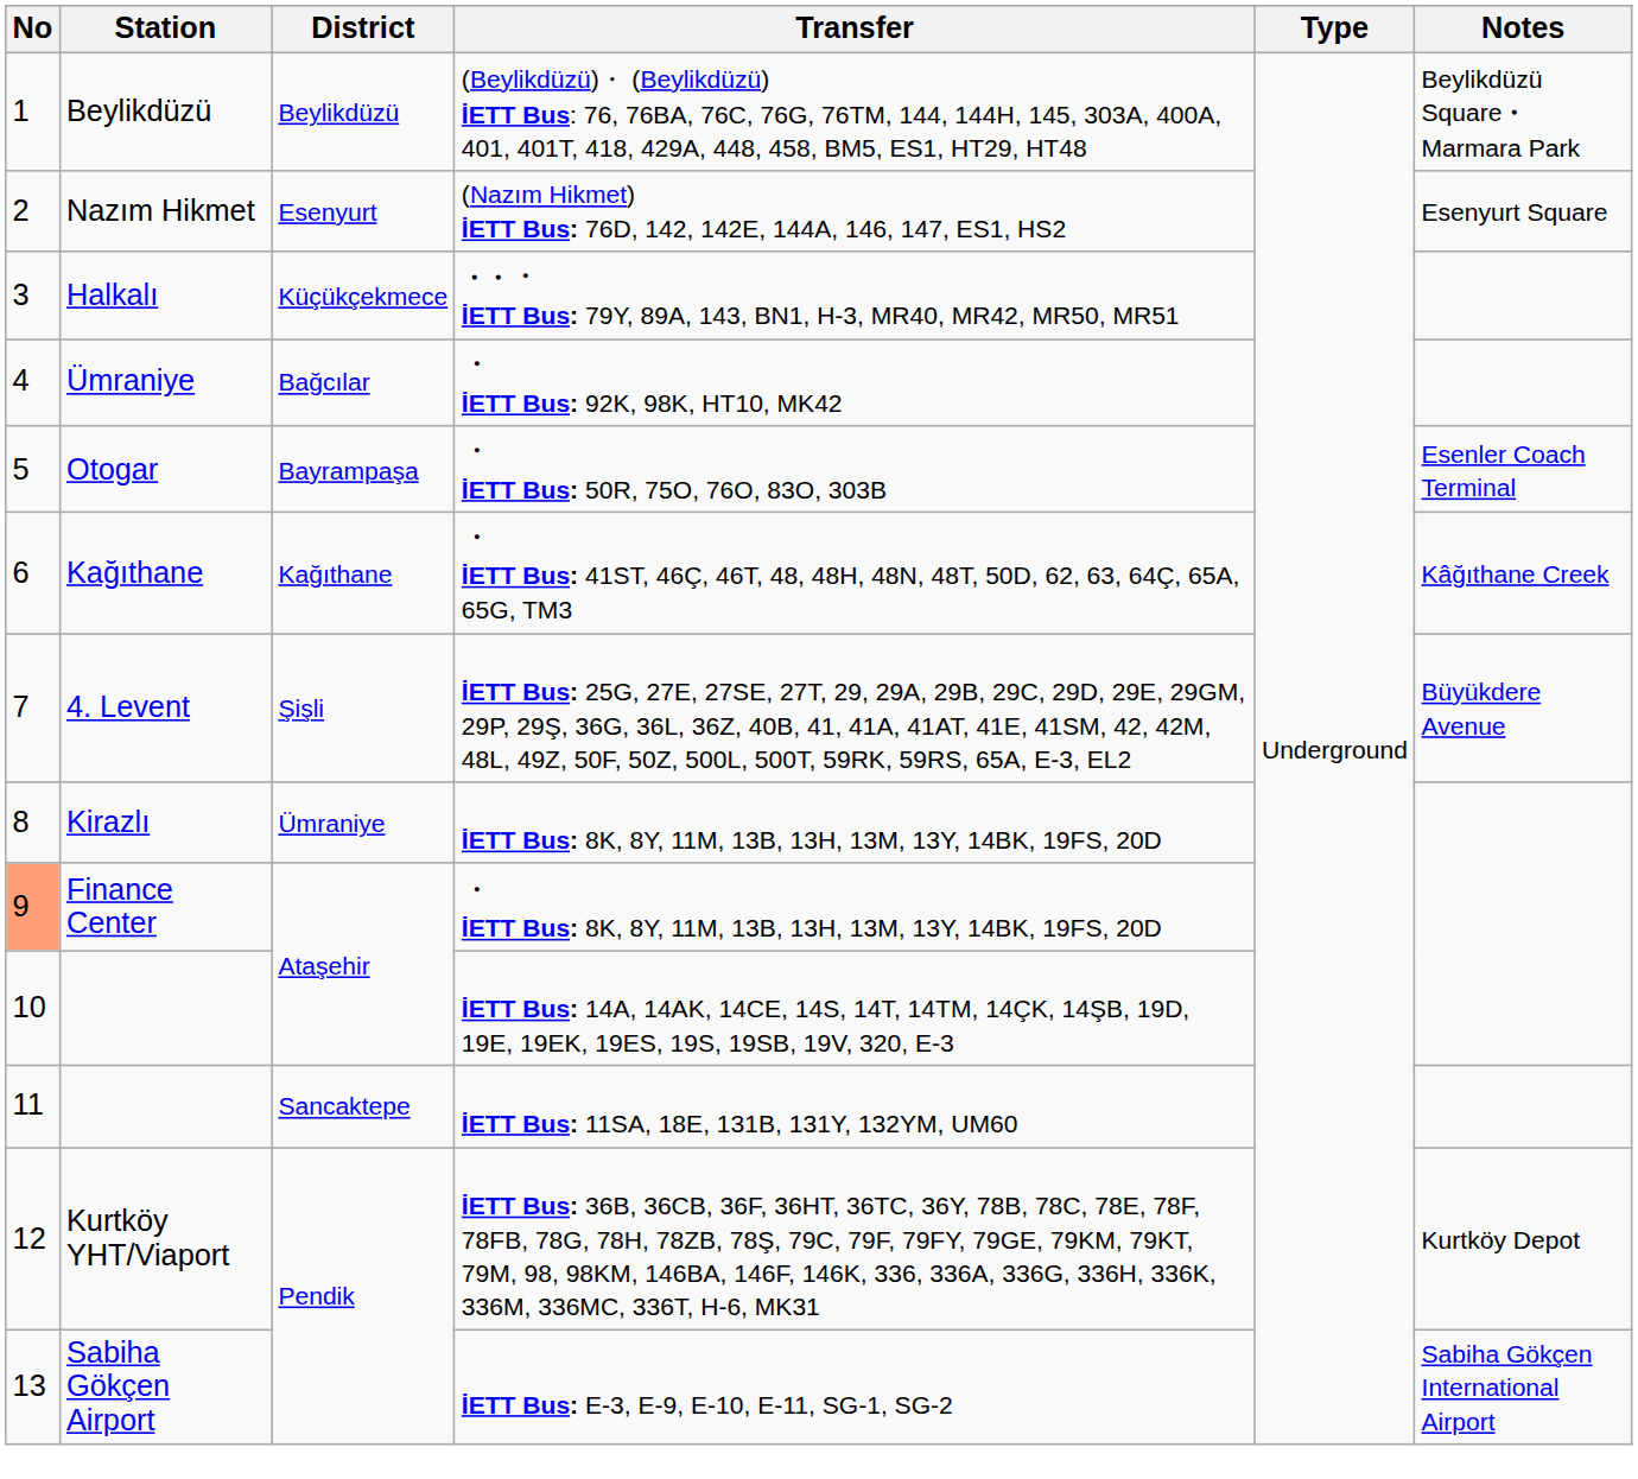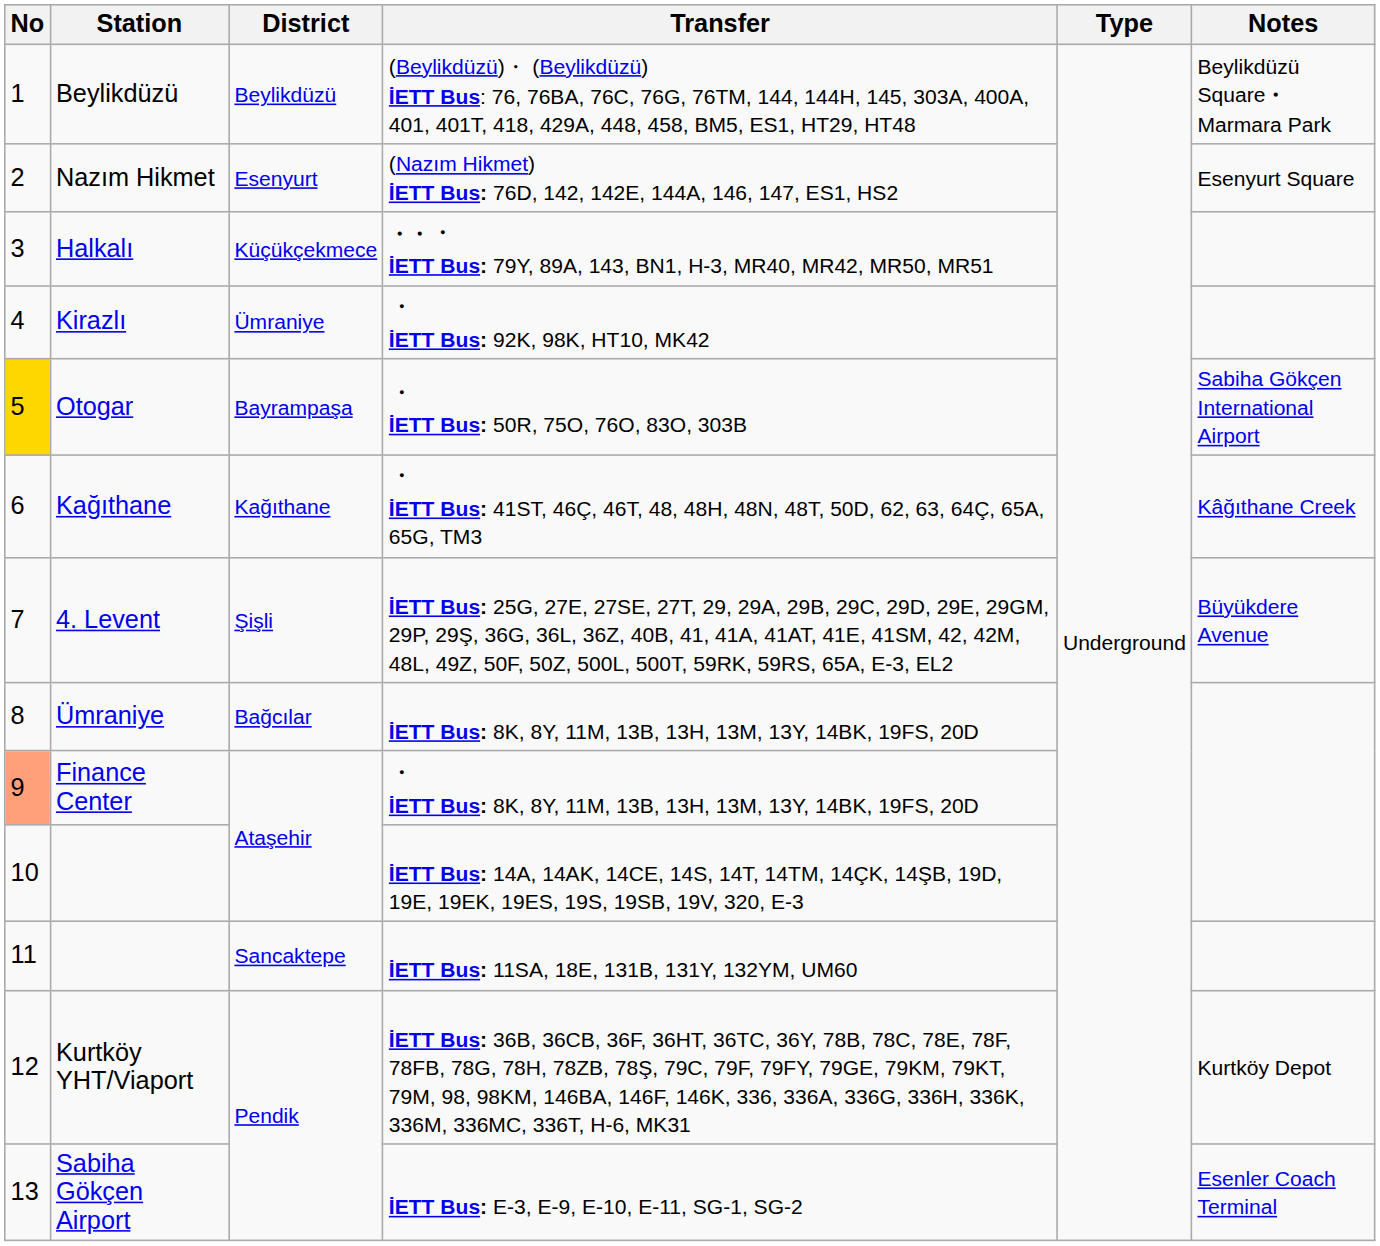・ İETT Bus: 92K, 98K, HT10, MK42 | Station: Ümraniye -> Kirazlı
・ İETT Bus: 92K, 98K, HT10, MK42 | District: Bağcılar -> Ümraniye
・ İETT Bus: 50R, 75O, 76O, 83O, 303B | No: no background -> gold background
・ İETT Bus: 50R, 75O, 76O, 83O, 303B | Notes: Esenler Coach Terminal -> Sabiha Gökçen International Airport
İETT Bus: 8K, 8Y, 11M, 13B, 13H, 13M, 13Y, 14BK, 19FS, 20D | Station: Kirazlı -> Ümraniye
İETT Bus: 8K, 8Y, 11M, 13B, 13H, 13M, 13Y, 14BK, 19FS, 20D | District: Ümraniye -> Bağcılar
İETT Bus: E-3, E-9, E-10, E-11, SG-1, SG-2 | Notes: Sabiha Gökçen International Airport -> Esenler Coach Terminal
